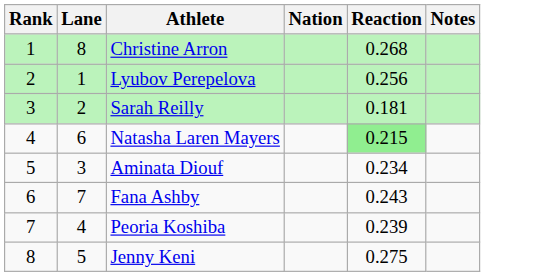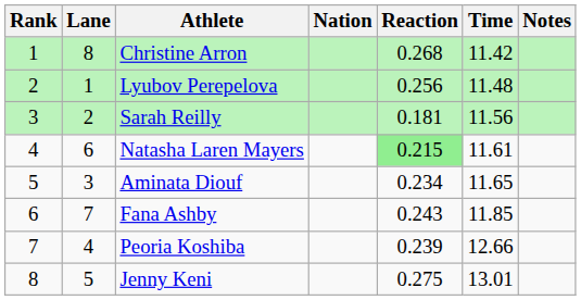+ column: Time | 11.42 | 11.48 | 11.56 | 11.61 | 11.65 | 11.85 | 12.66 | 13.01
